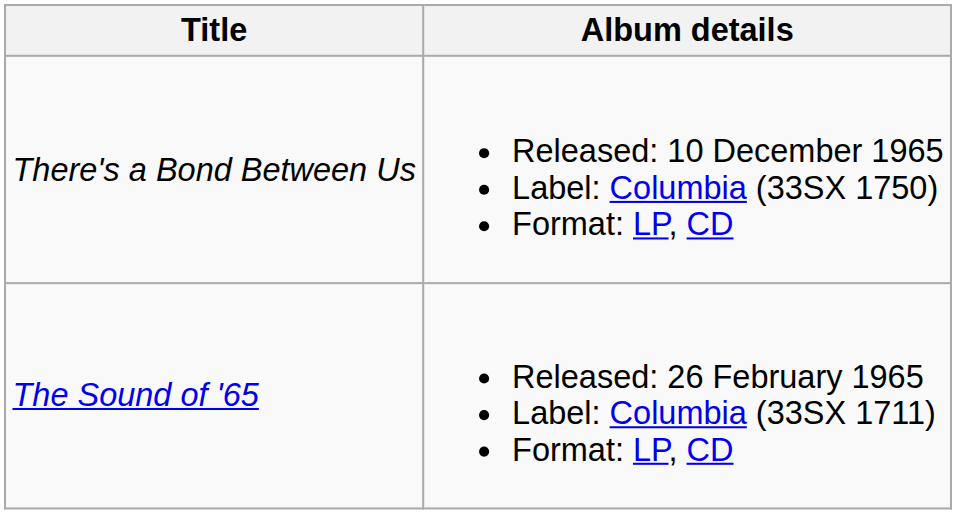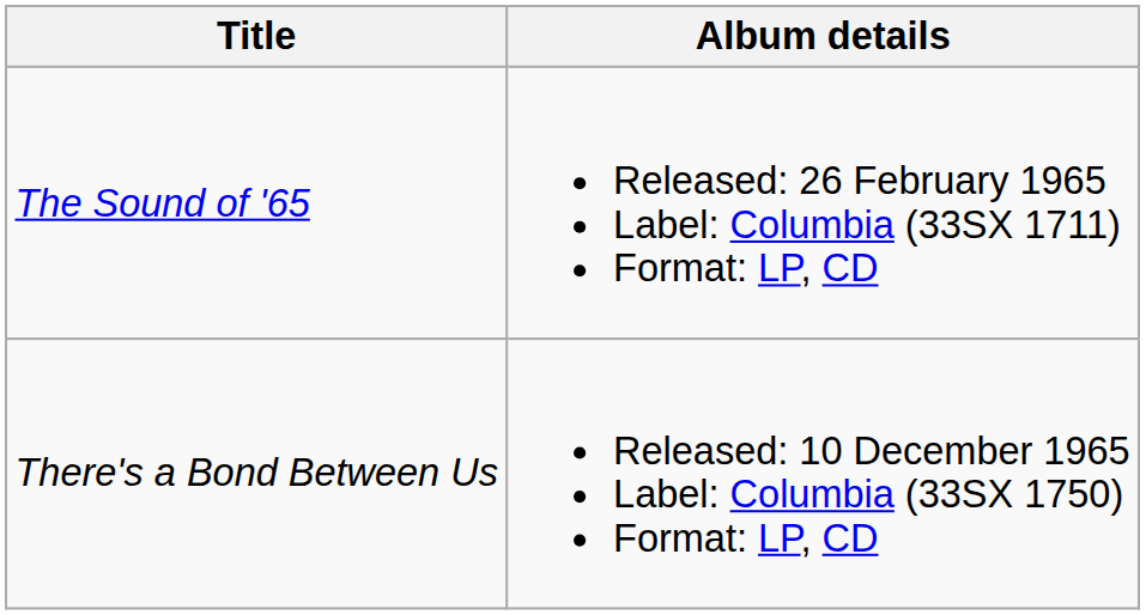rows swapped: The Sound of '65 <-> There's a Bond Between Us
